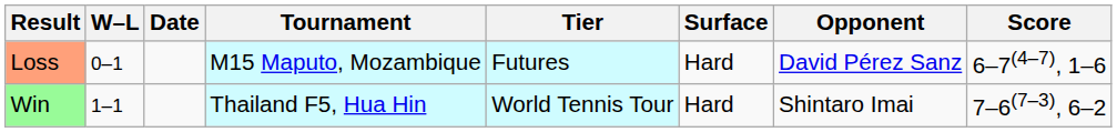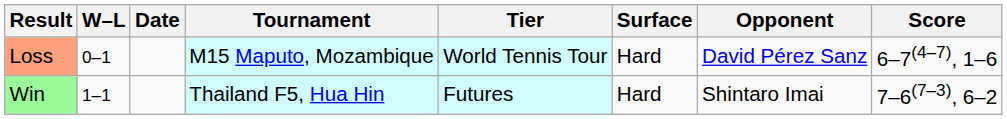Loss | Tier: Futures -> World Tennis Tour
Win | Tier: World Tennis Tour -> Futures
